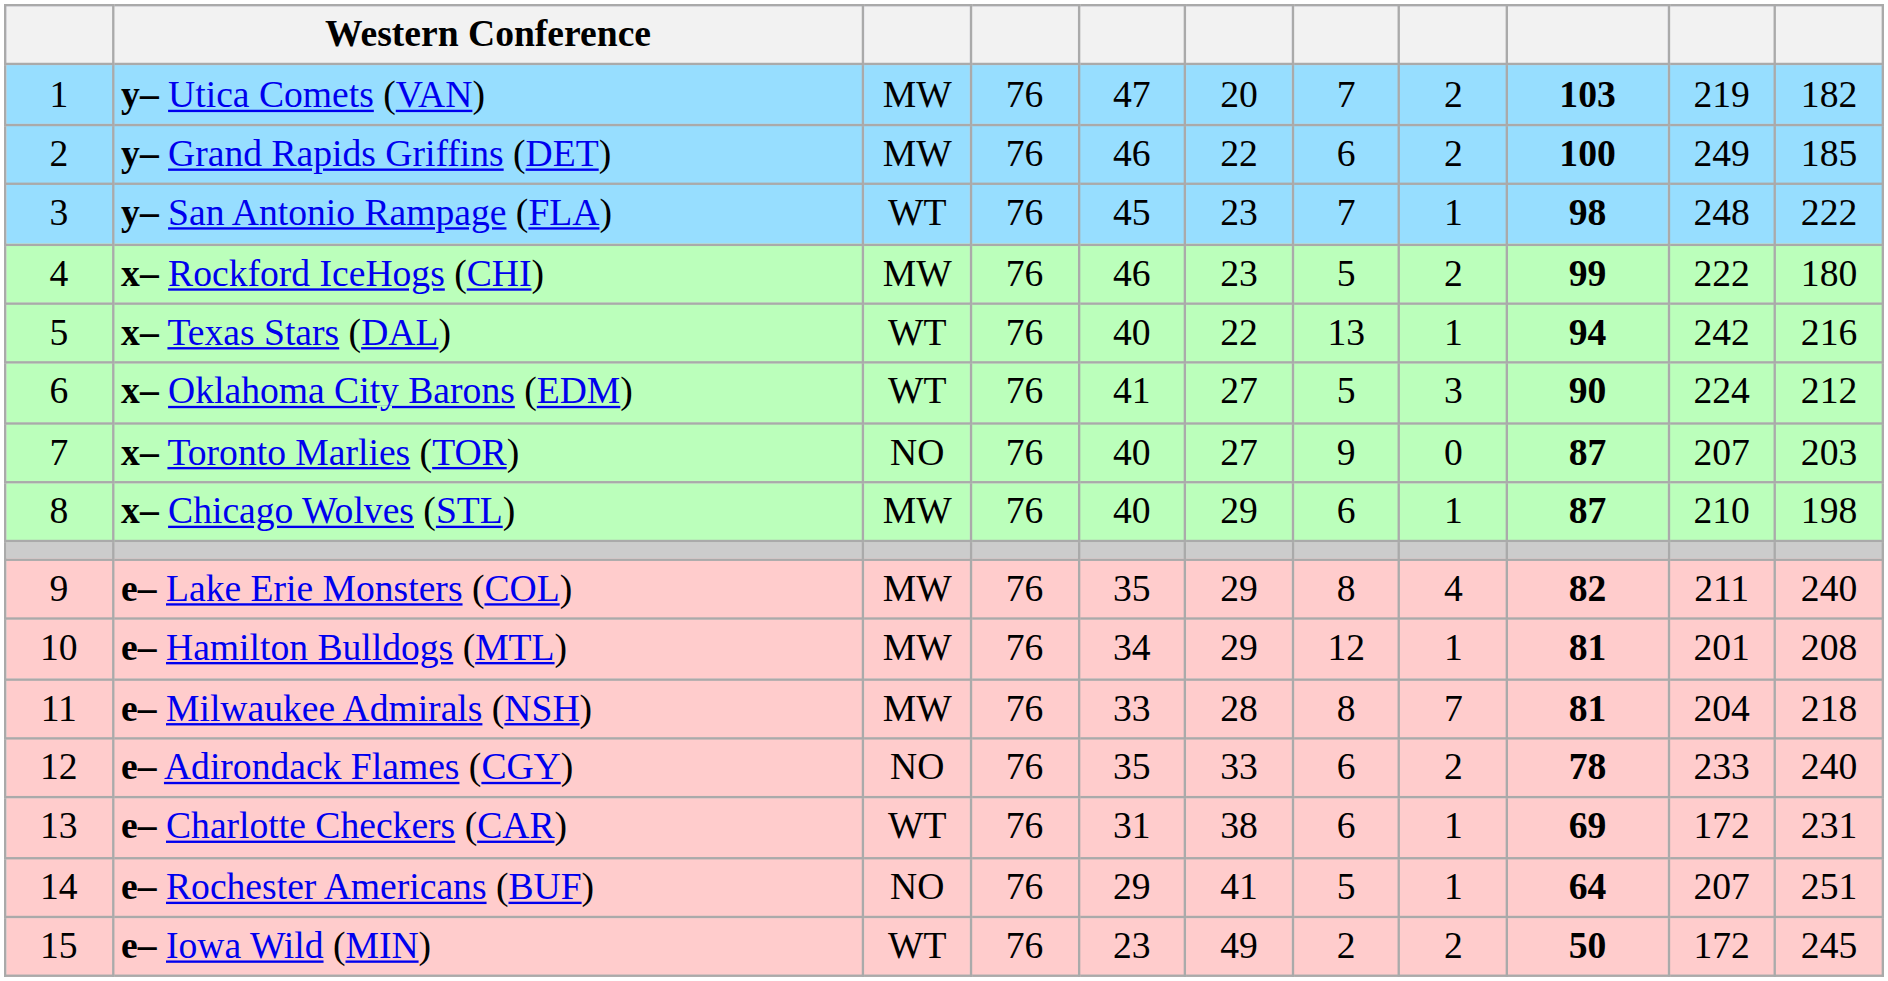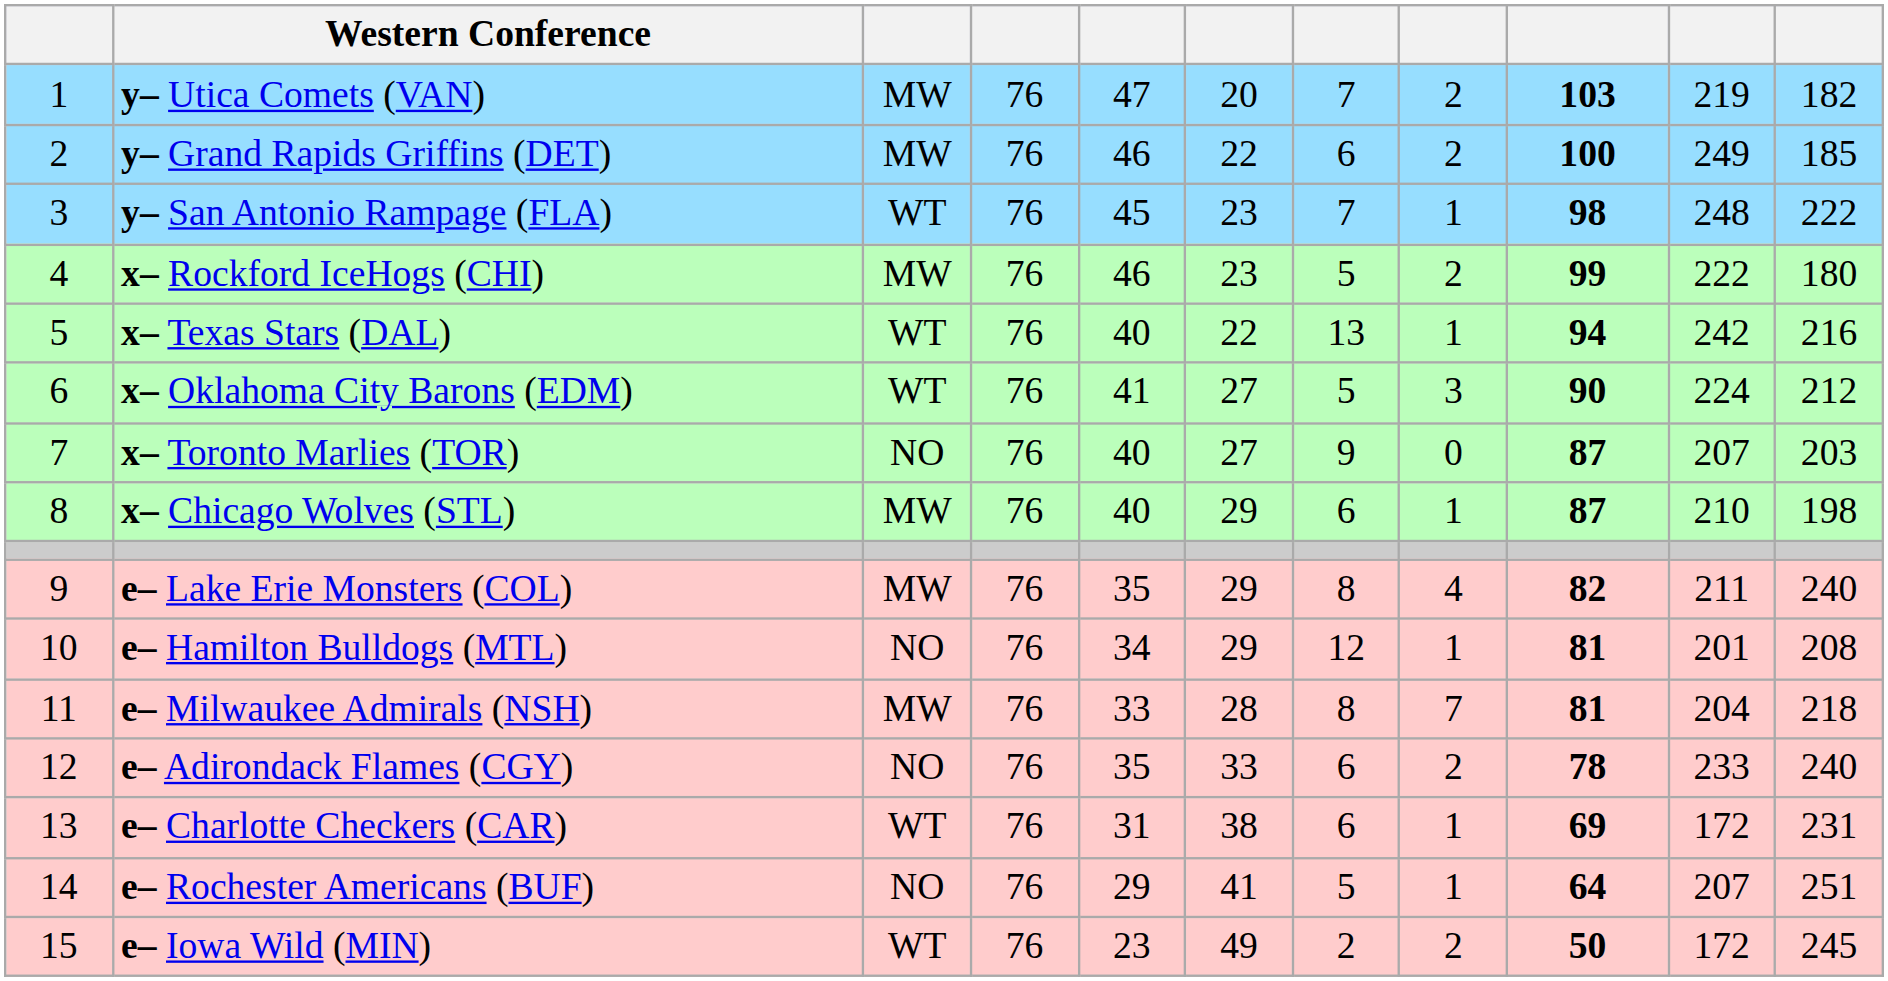e– Hamilton Bulldogs (MTL) | column 3: MW -> NO
